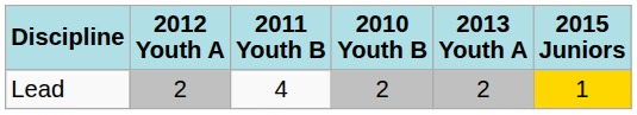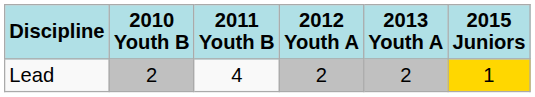columns swapped: 2010 Youth B <-> 2012 Youth A
